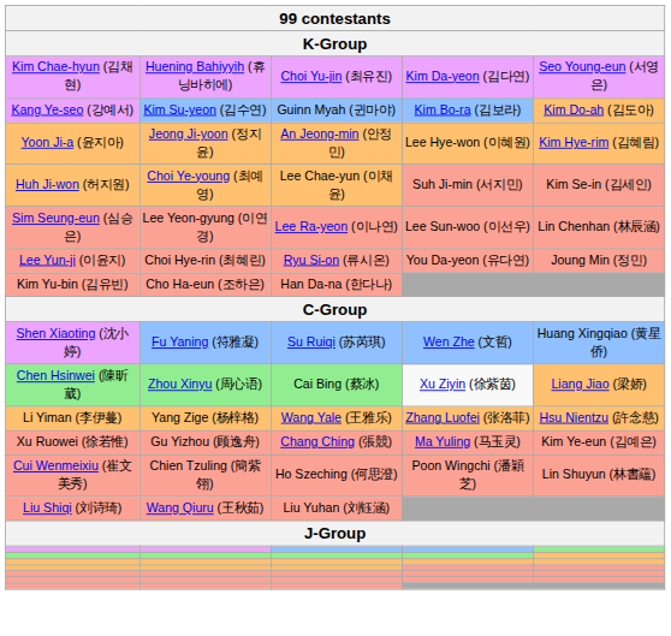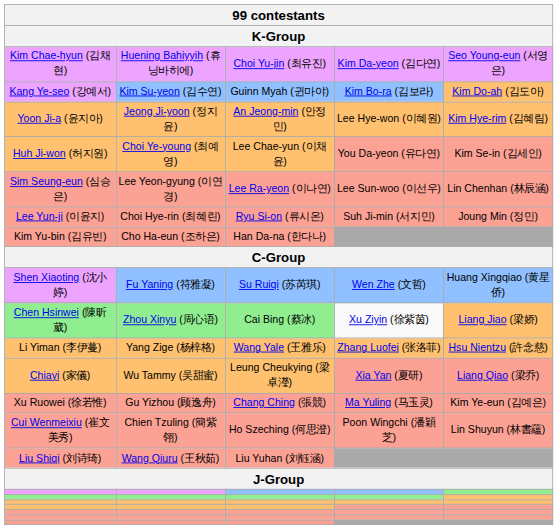Huh Ji-won (허지원) | column 4: Suh Ji-min (서지민) -> You Da-yeon (유다연)
Lee Yun-ji (이윤지) | column 4: You Da-yeon (유다연) -> Suh Ji-min (서지민)
+ row: Chiayi (家儀) | Wu Tammy (吴甜蜜) | Leung Cheukying (梁卓瀅) | Xia Yan (夏研) | Liang Qiao (梁乔)
